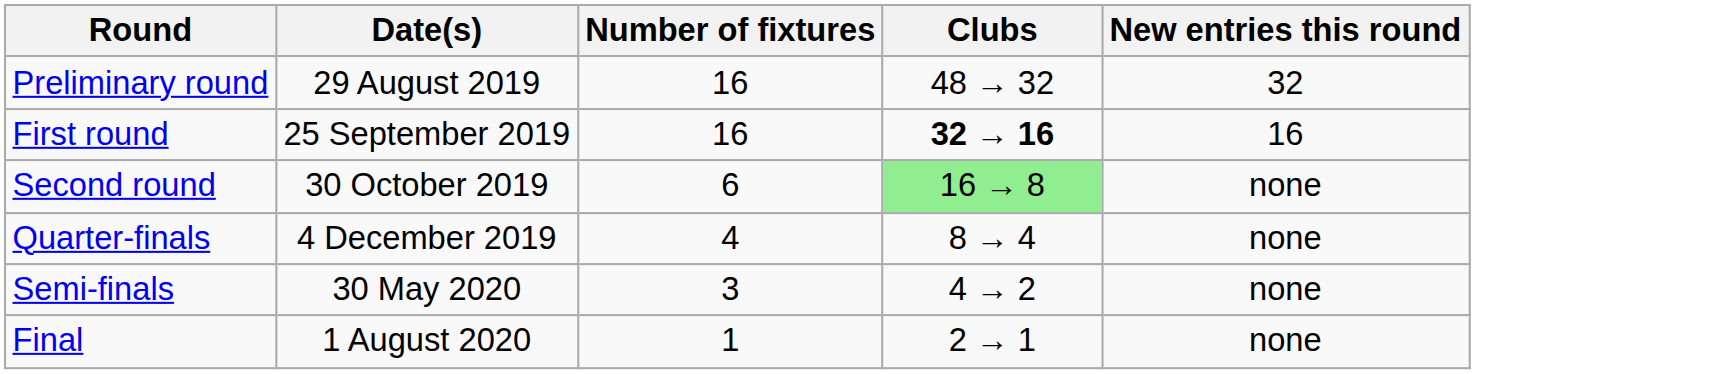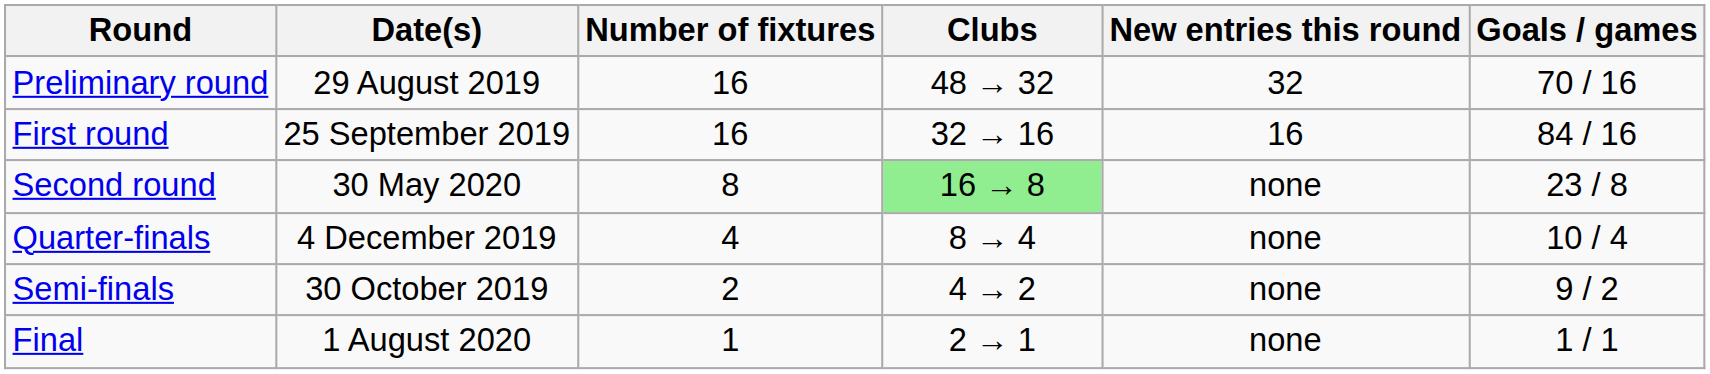+ column: Goals / games | 70 / 16 | 84 / 16 | 23 / 8 | 10 / 4 | 9 / 2 | 1 / 1
First round | Clubs: bold -> normal
Second round | Date(s): 30 October 2019 -> 30 May 2020
Second round | Number of fixtures: 6 -> 8
Semi-finals | Date(s): 30 May 2020 -> 30 October 2019
Semi-finals | Number of fixtures: 3 -> 2
